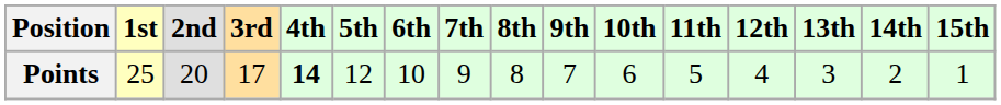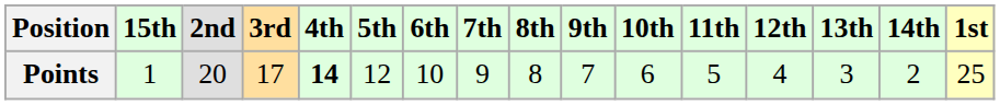columns swapped: 1st <-> 15th
